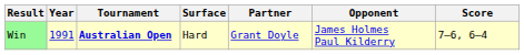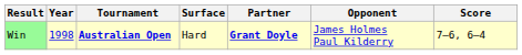Win | Year: 1991 -> 1998
Win | Partner: normal -> bold
